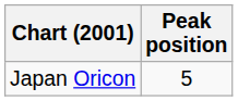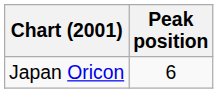Japan Oricon | Peak position: 5 -> 6
